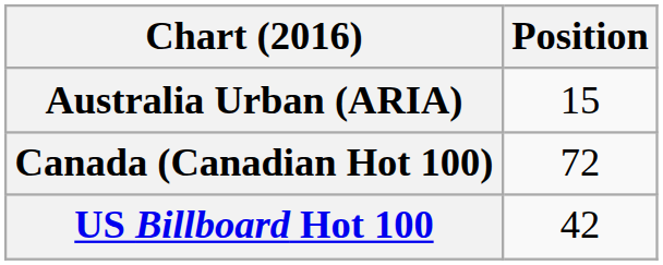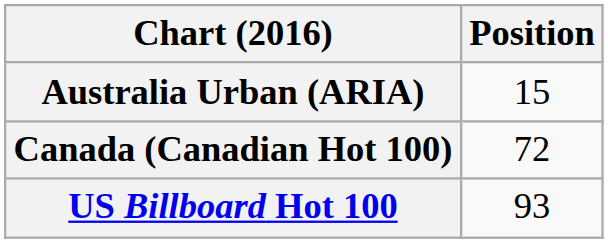US Billboard Hot 100 | Position: 42 -> 93
